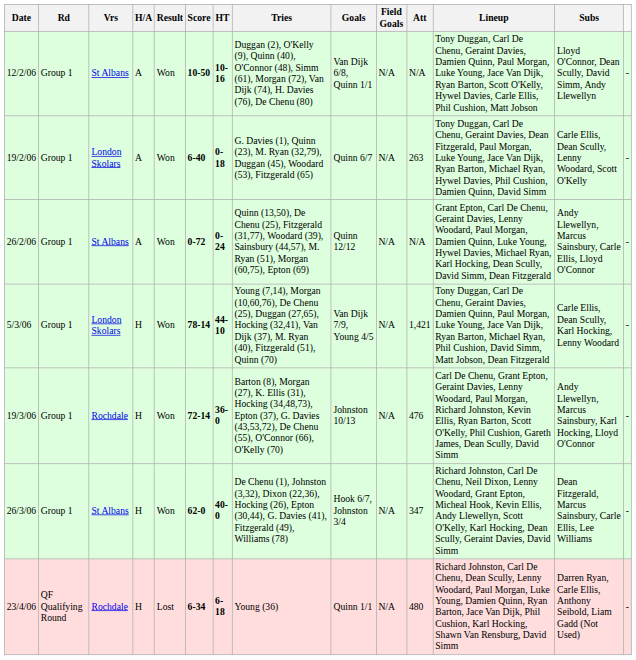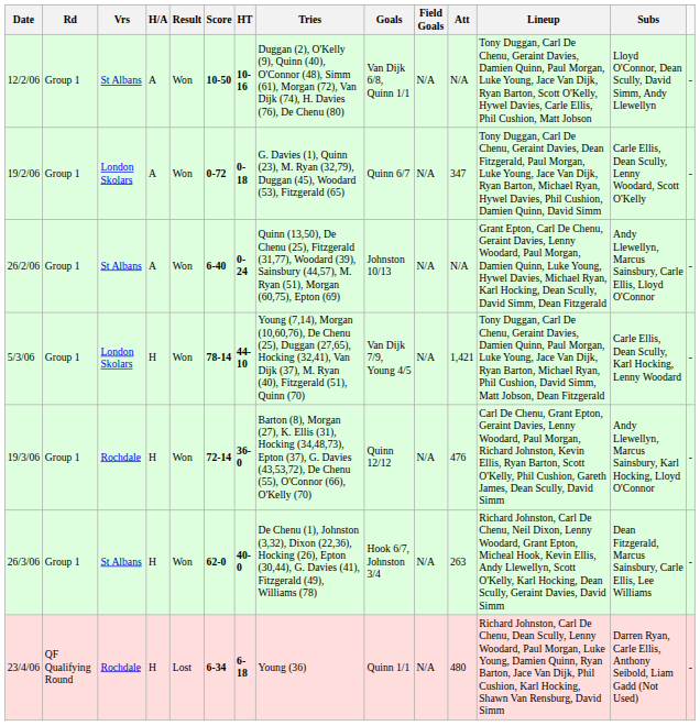19/2/06 | Score: 6-40 -> 0-72
19/2/06 | Att: 263 -> 347
26/2/06 | Score: 0-72 -> 6-40
26/2/06 | Goals: Quinn 12/12 -> Johnston 10/13
19/3/06 | Goals: Johnston 10/13 -> Quinn 12/12
26/3/06 | Att: 347 -> 263
